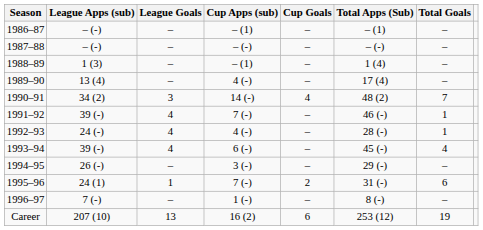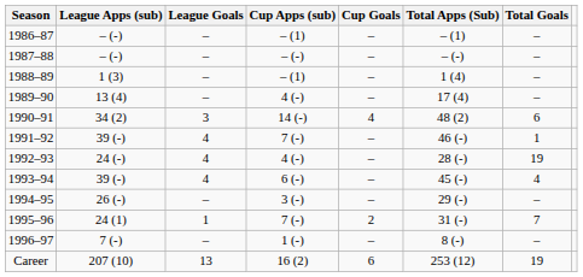1990–91 | Total Goals: 7 -> 6
1992–93 | Total Goals: 1 -> 19
1995–96 | Total Goals: 6 -> 7
